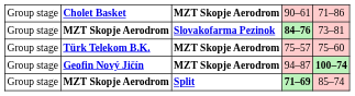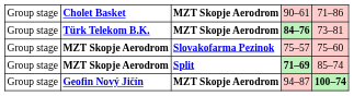84–76 | column 2: MZT Skopje Aerodrom -> Türk Telekom B.K.
84–76 | column 3: Slovakofarma Pezinok -> MZT Skopje Aerodrom
75–57 | column 2: Türk Telekom B.K. -> MZT Skopje Aerodrom
75–57 | column 3: MZT Skopje Aerodrom -> Slovakofarma Pezinok
rows swapped: 71–69 <-> 94–87
